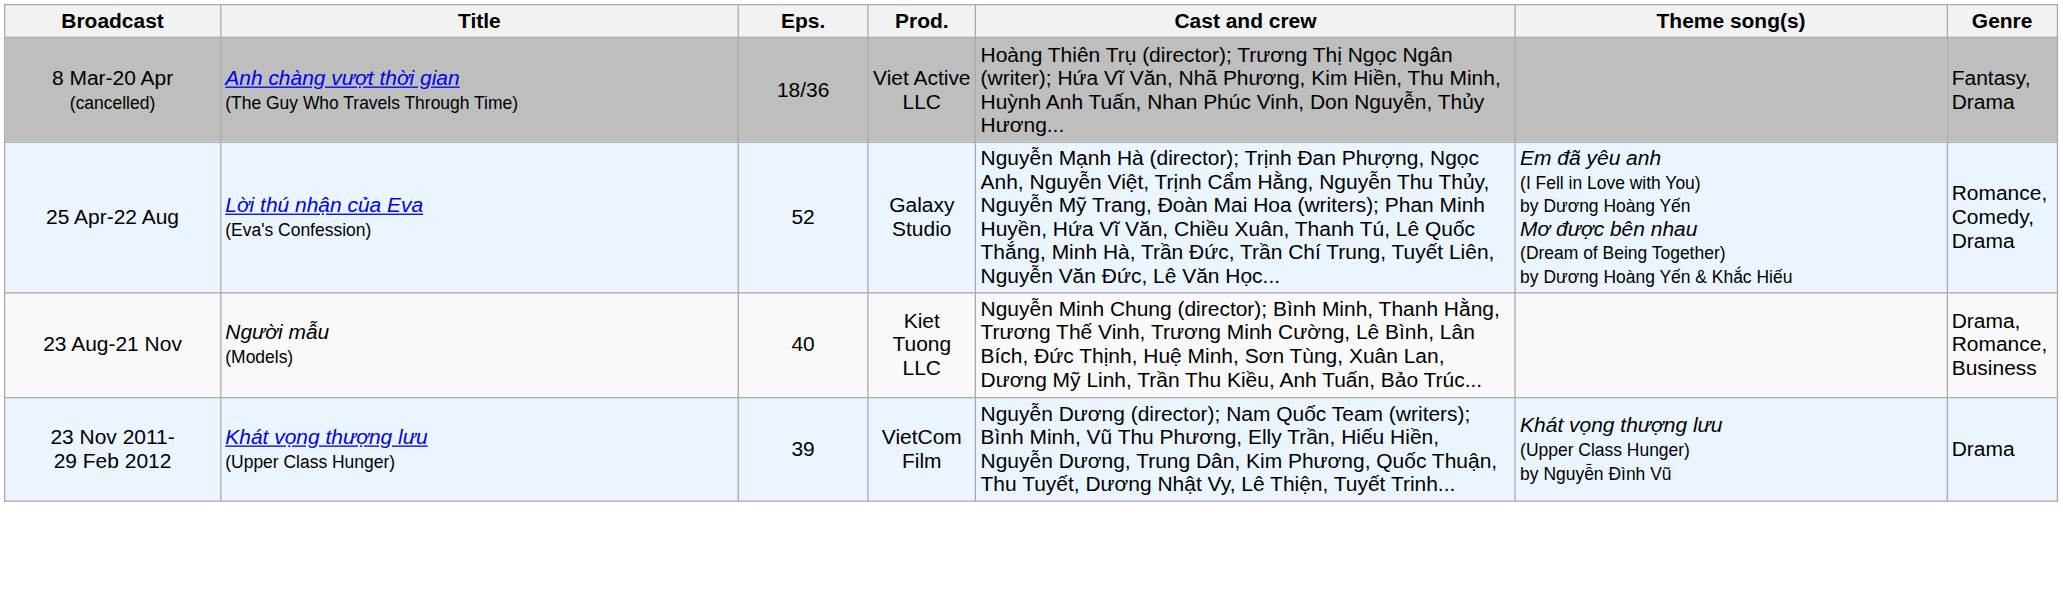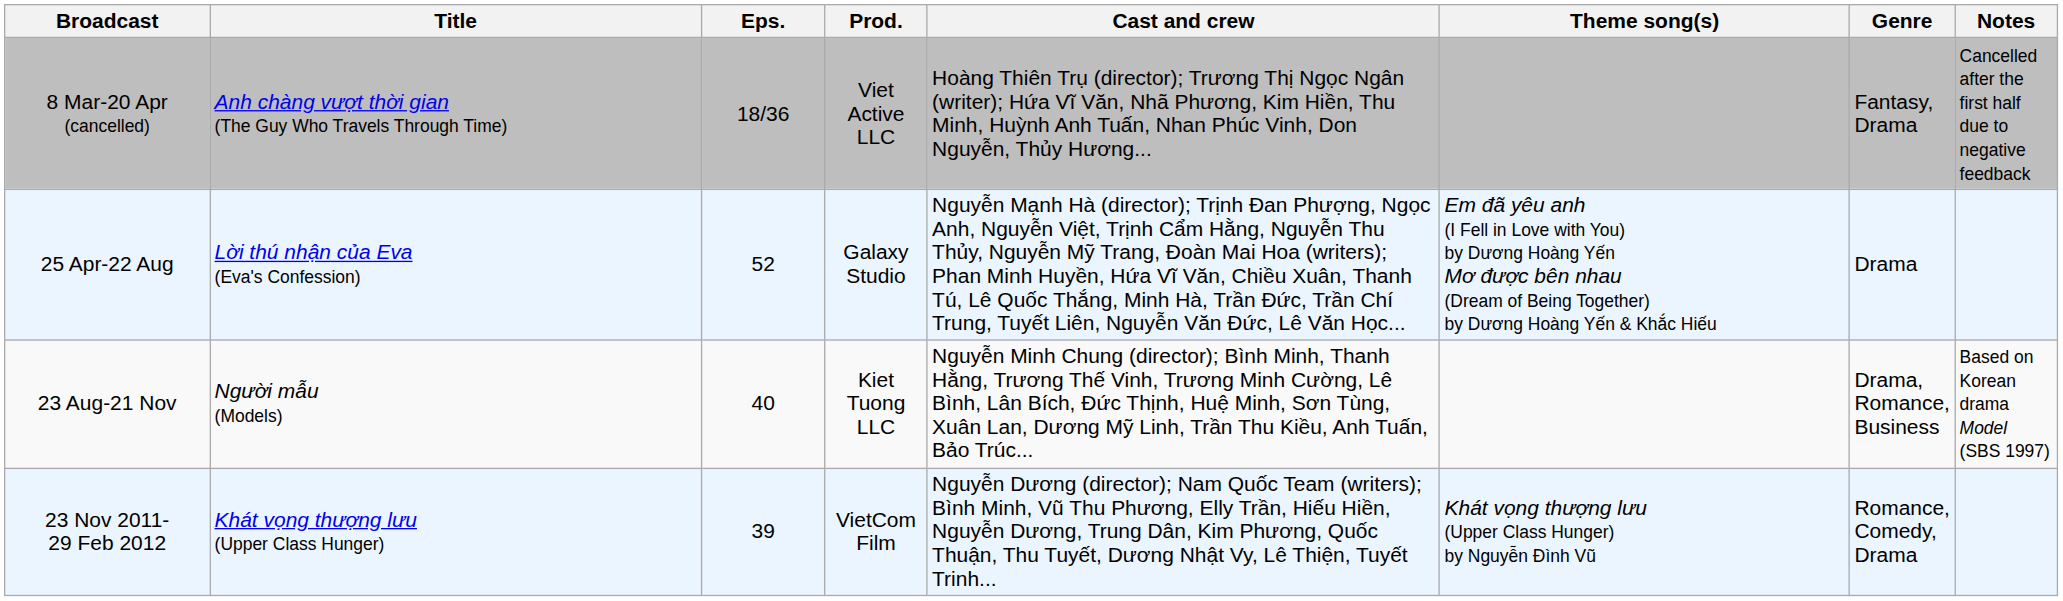+ column: Notes | Cancelled after the first half due to negative feedback | Based on Korean drama Model (SBS 1997)
25 Apr-22 Aug | Genre: Romance, Comedy, Drama -> Drama
23 Nov 2011- 29 Feb 2012 | Genre: Drama -> Romance, Comedy, Drama
